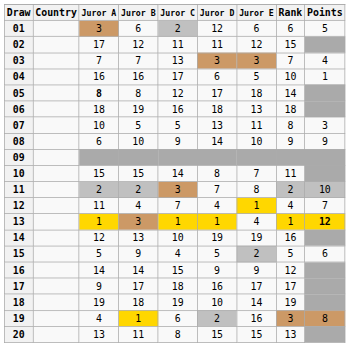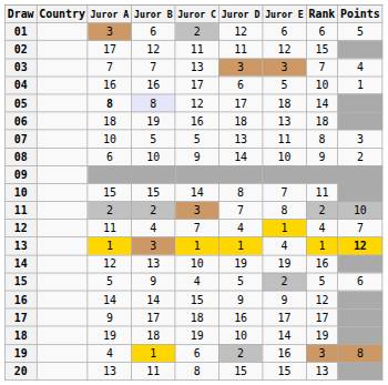05 | Juror B: no background -> lavender background
08 | Points: 9 -> 2
